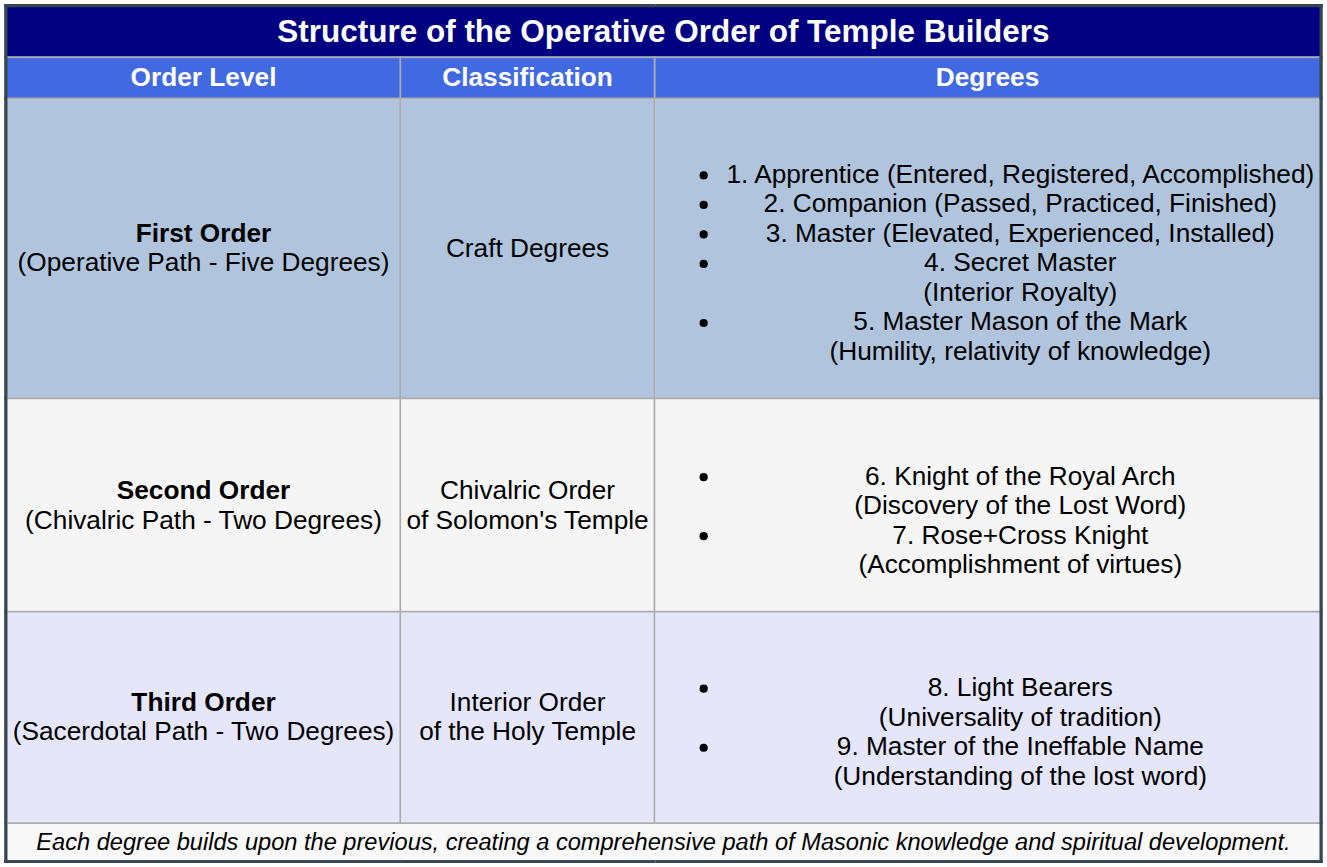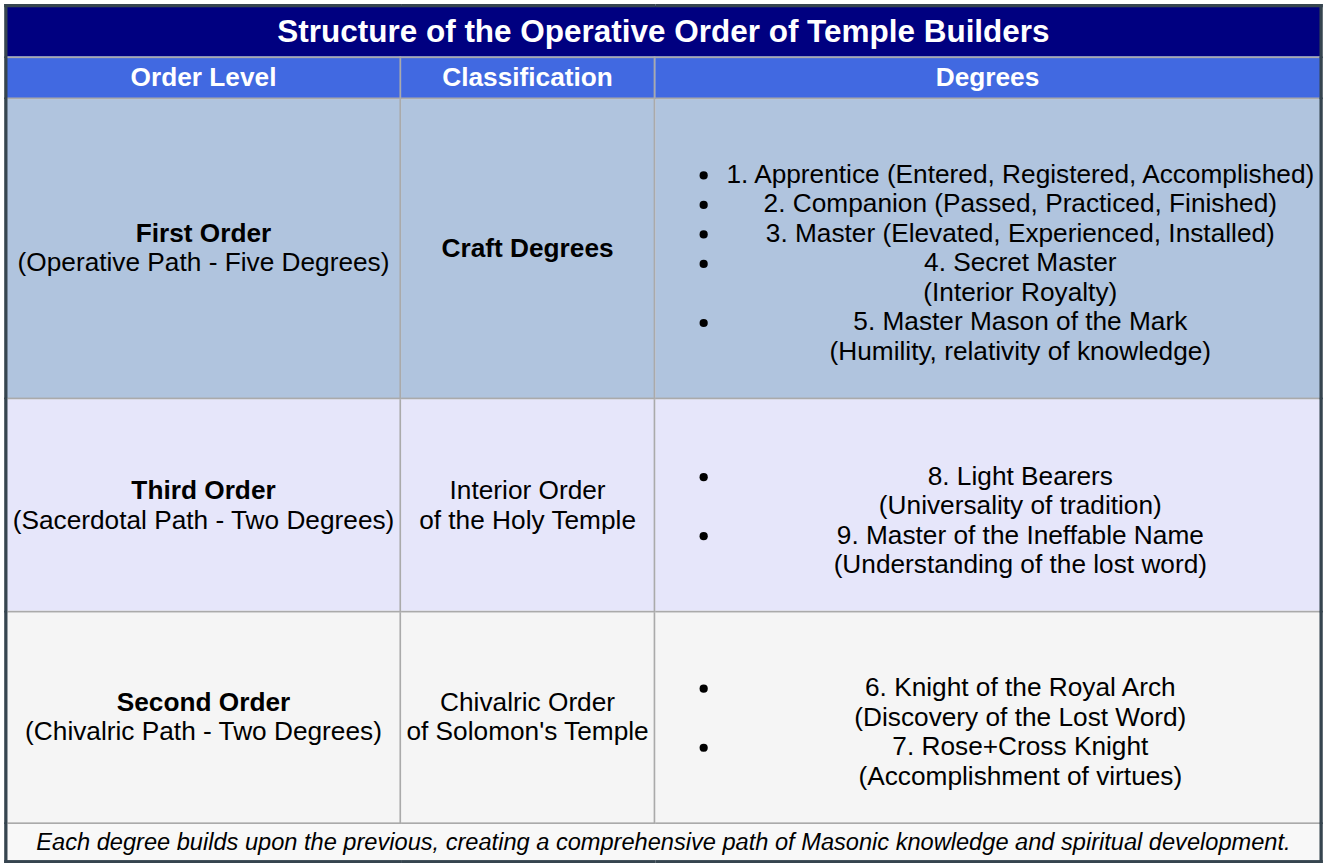First Order (Operative Path - Five Degrees) | Classification: normal -> bold
rows swapped: Second Order (Chivalric Path - Two Degrees) <-> Third Order (Sacerdotal Path - Two Degrees)
